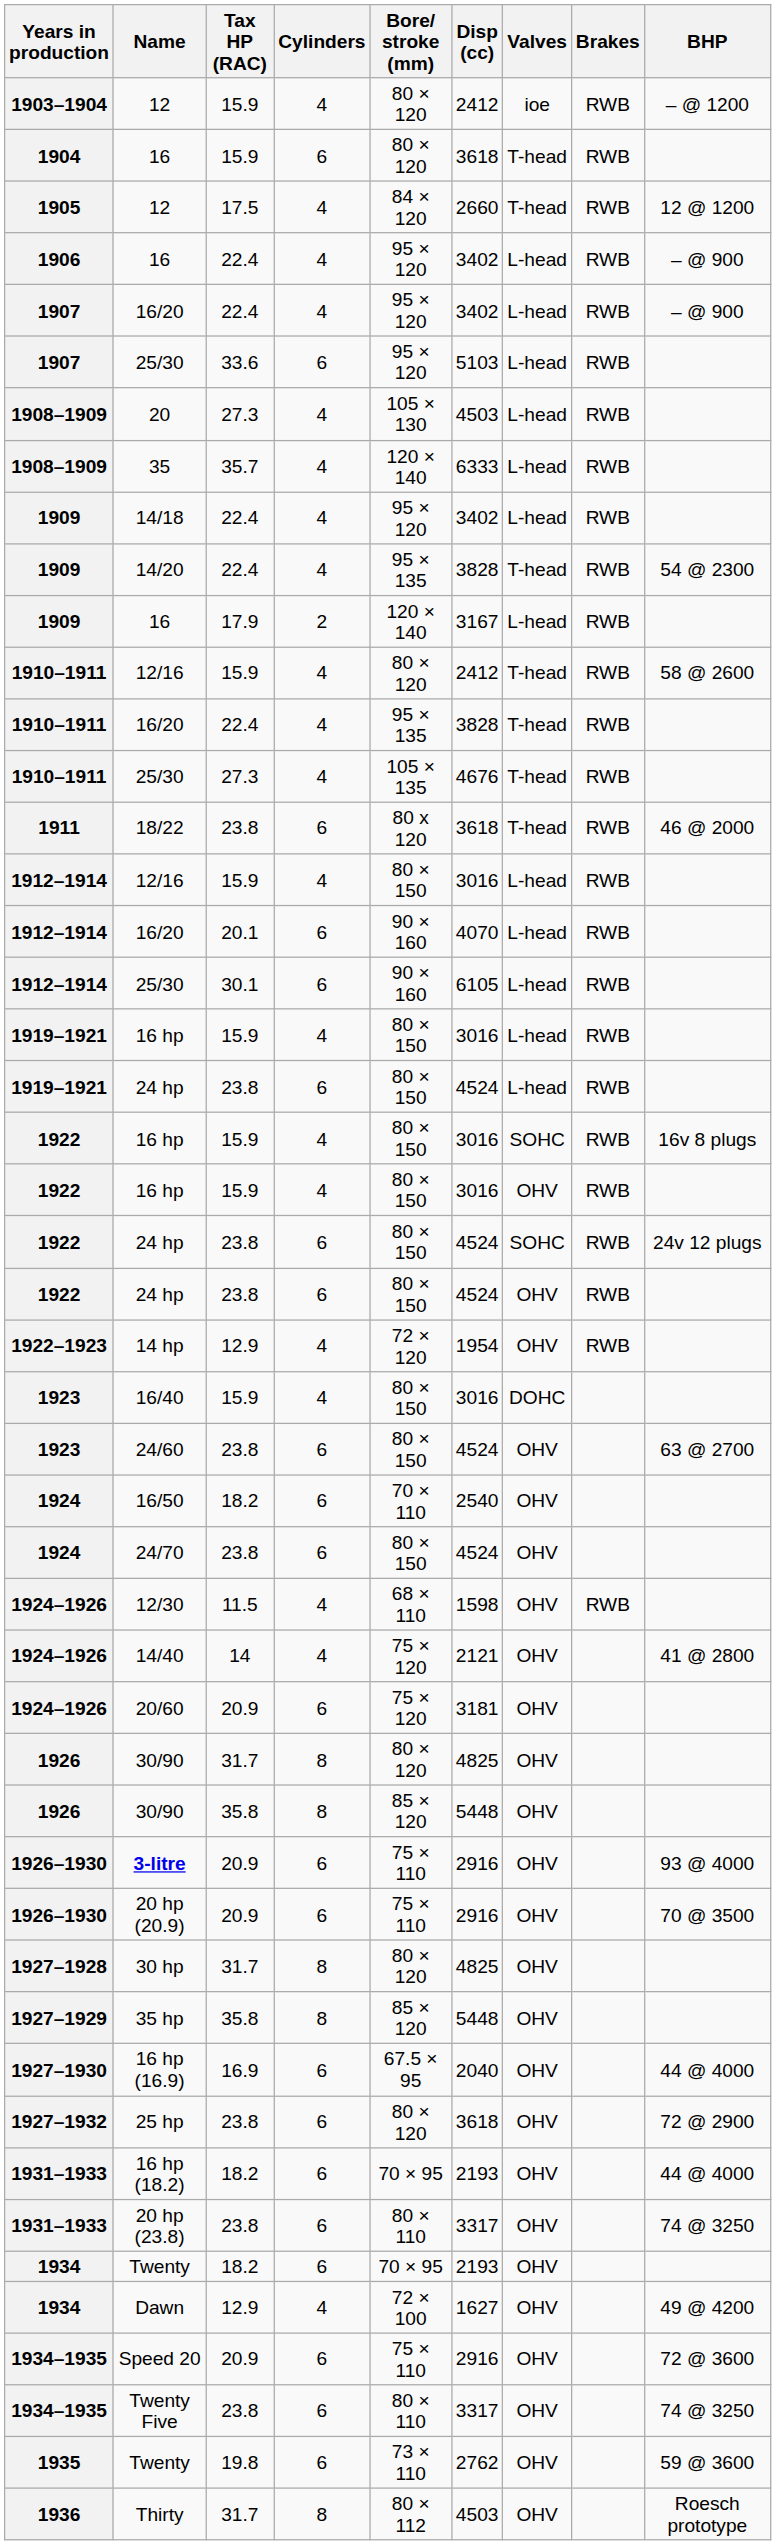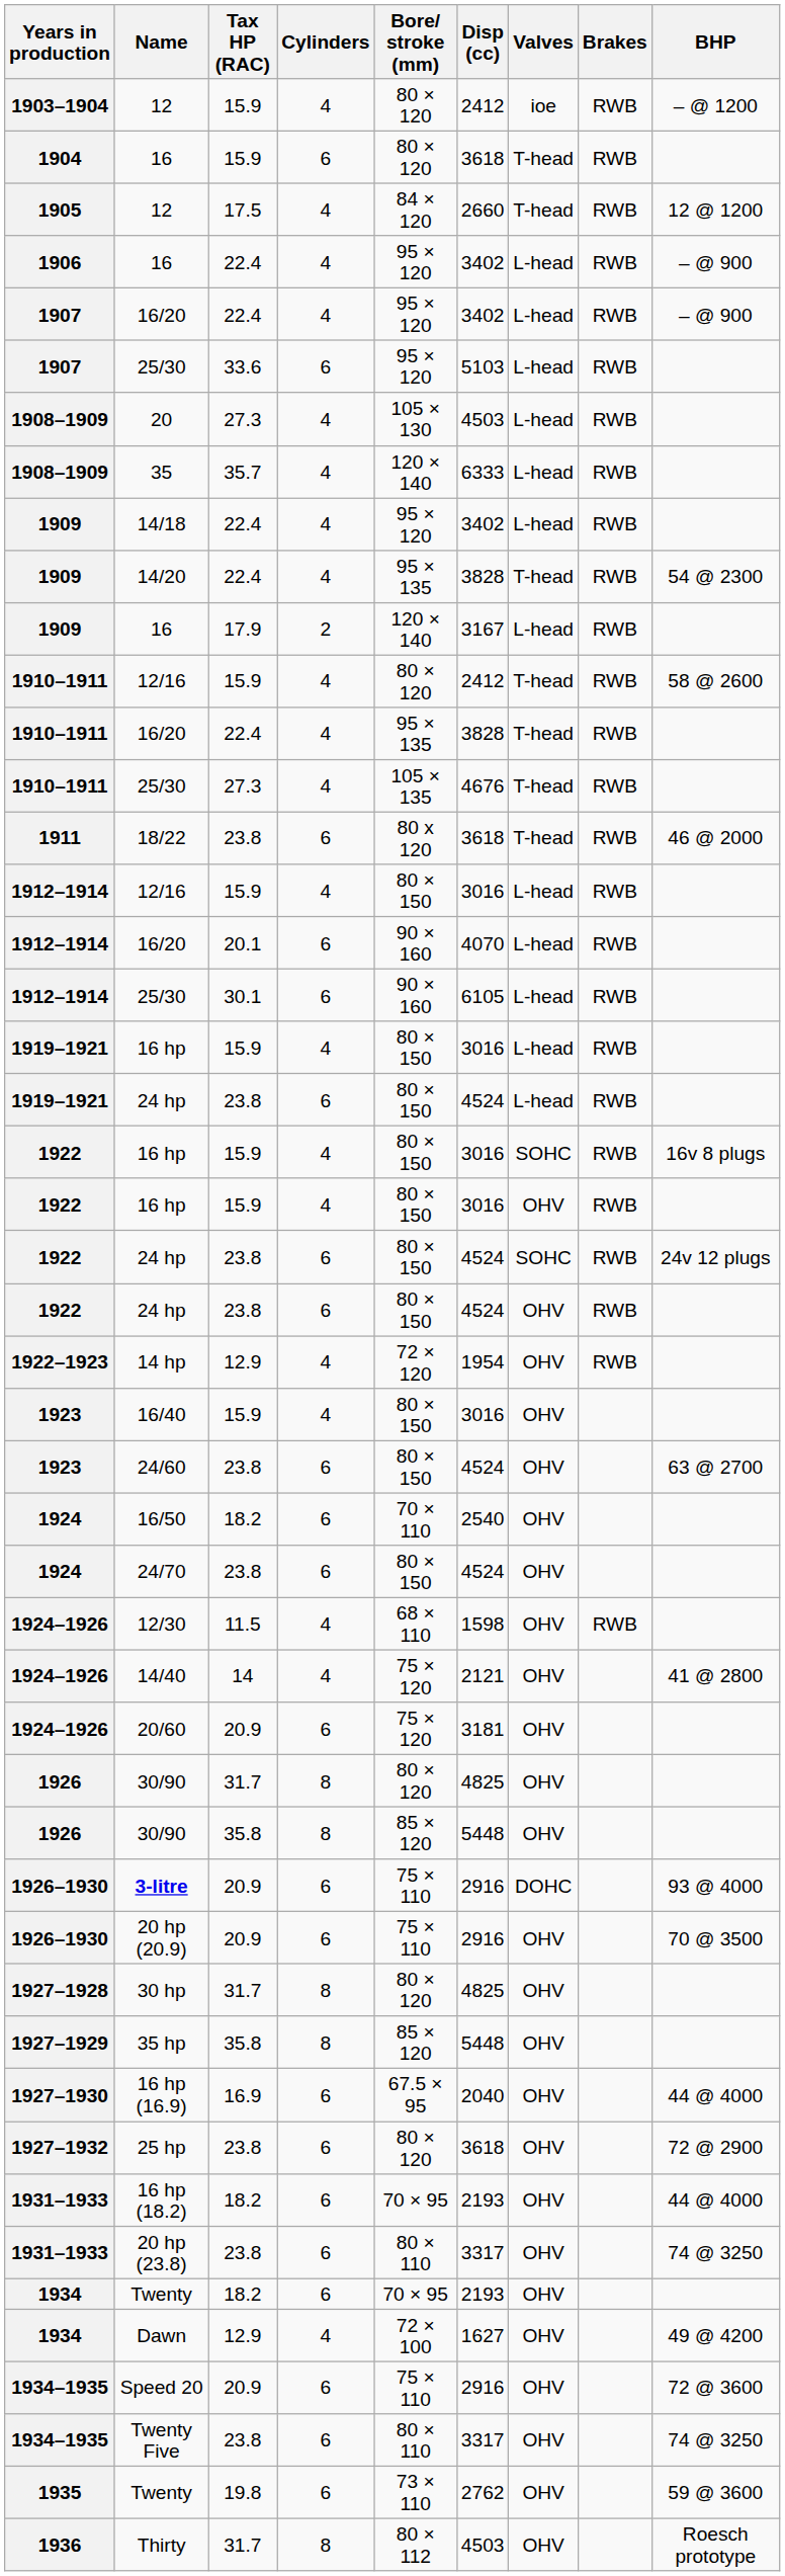16/40 | Valves: DOHC -> OHV
3-litre | Valves: OHV -> DOHC
